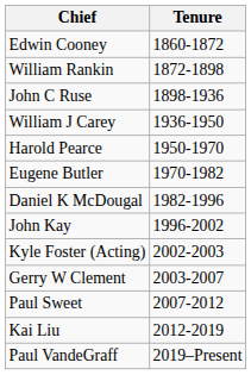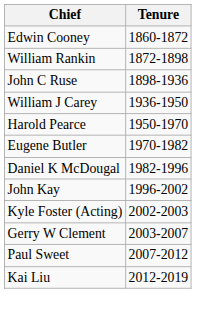- row: Paul VandeGraff | 2019–Present
